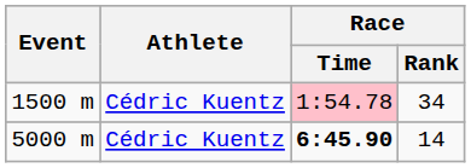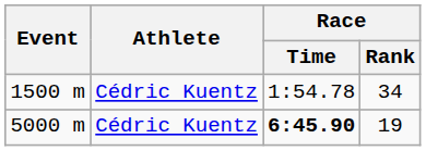1500 m | Race / Time: pink background -> no background
5000 m | Race / Rank: 14 -> 19
